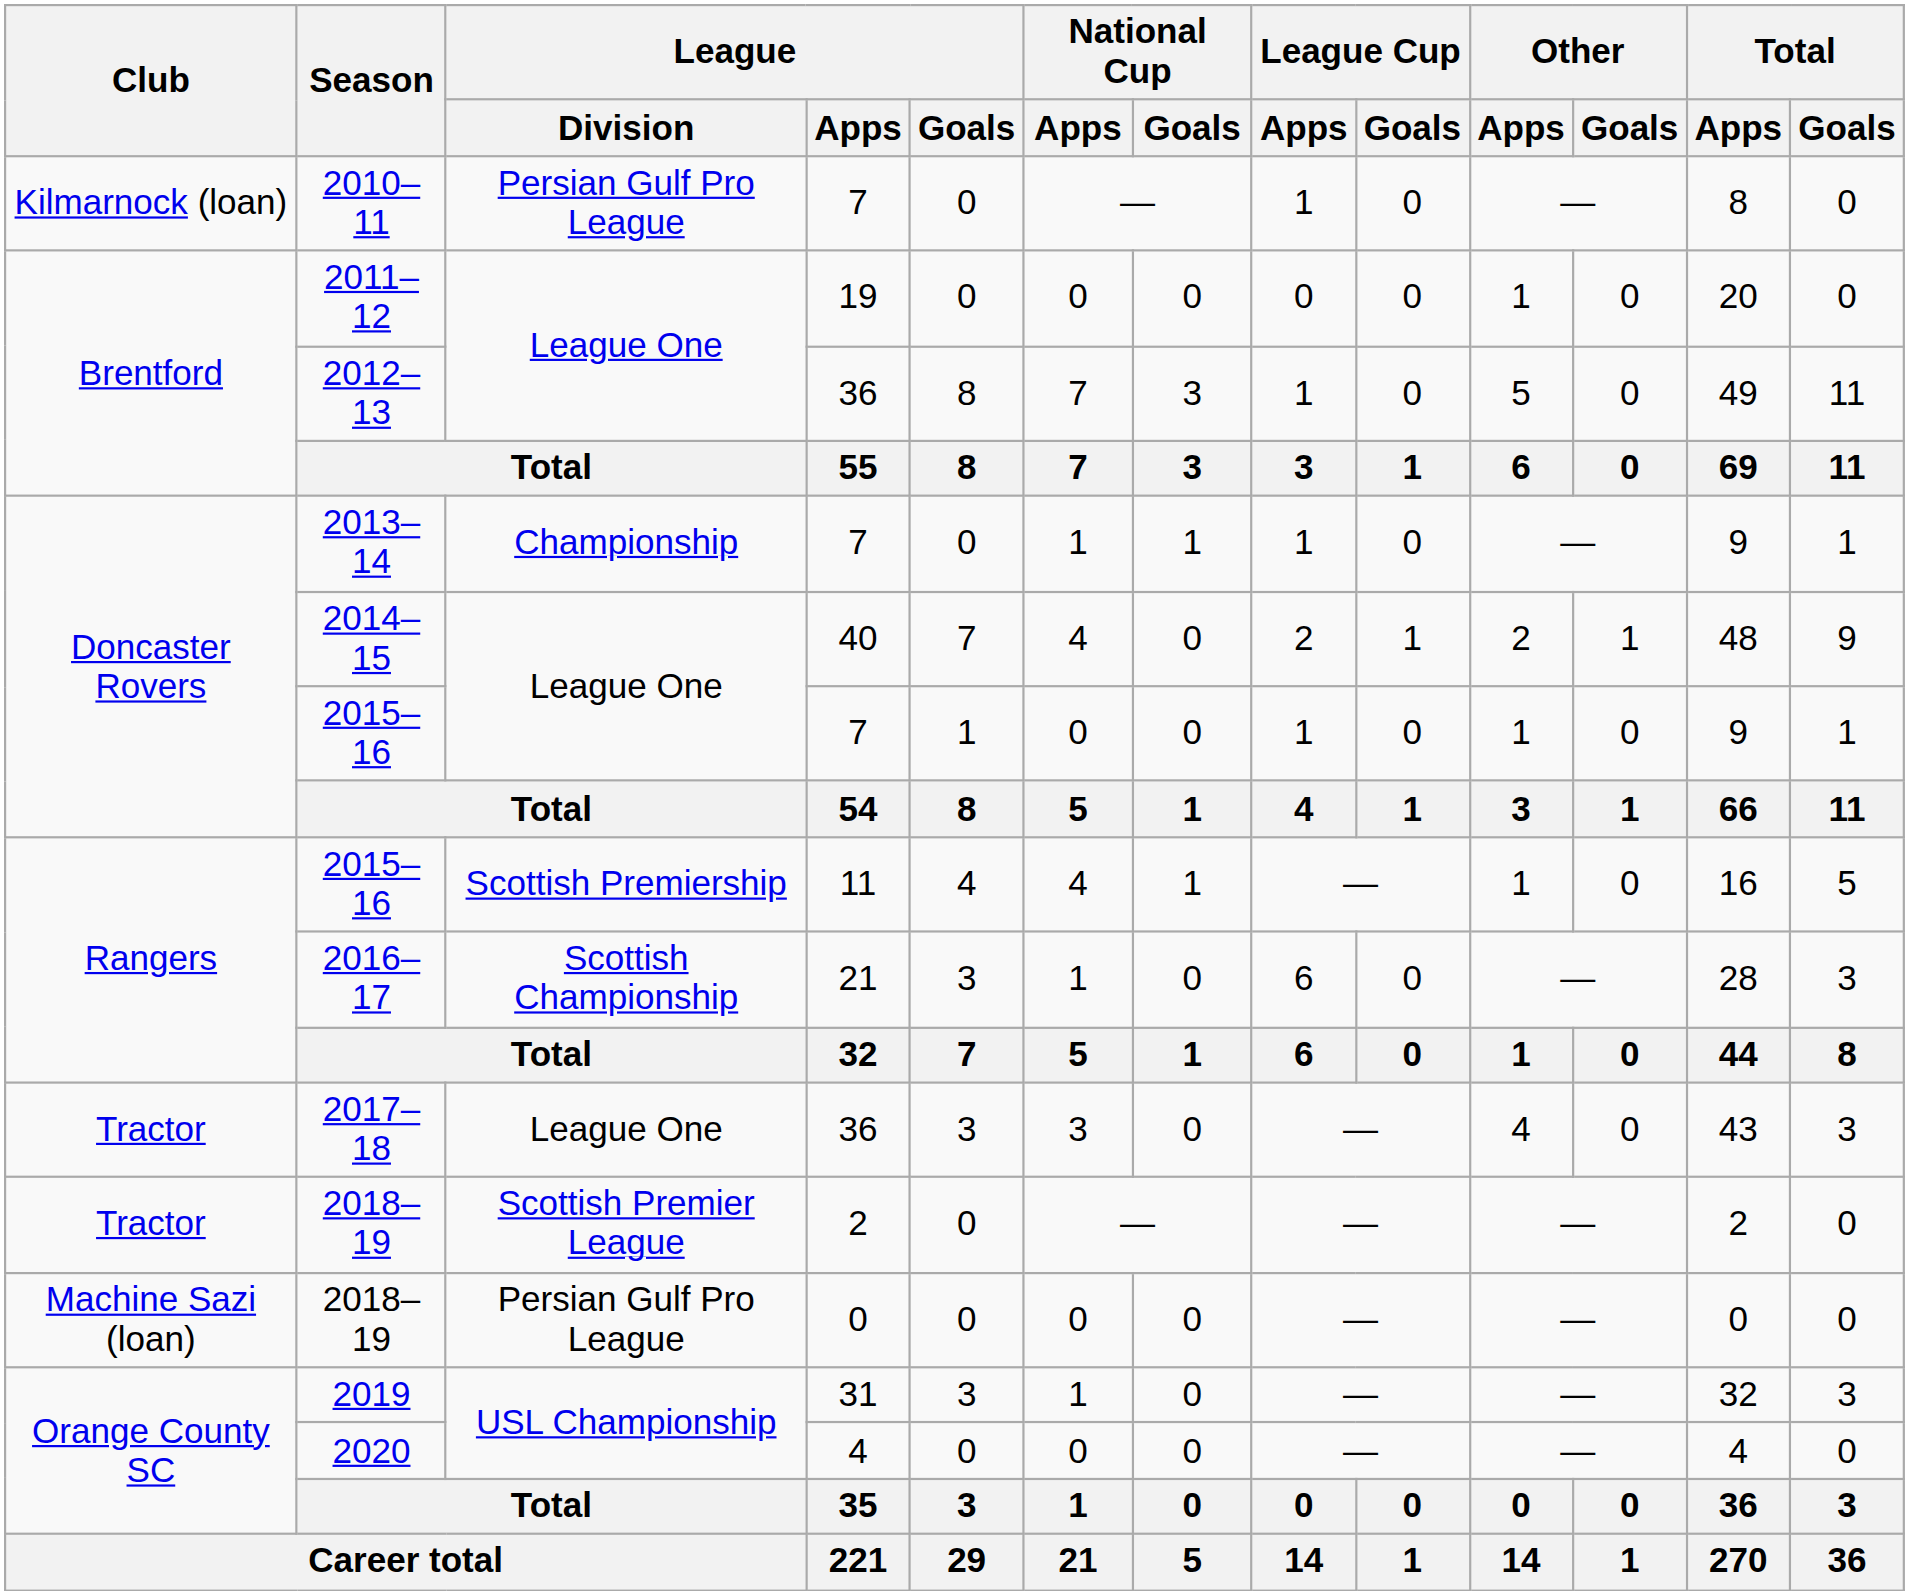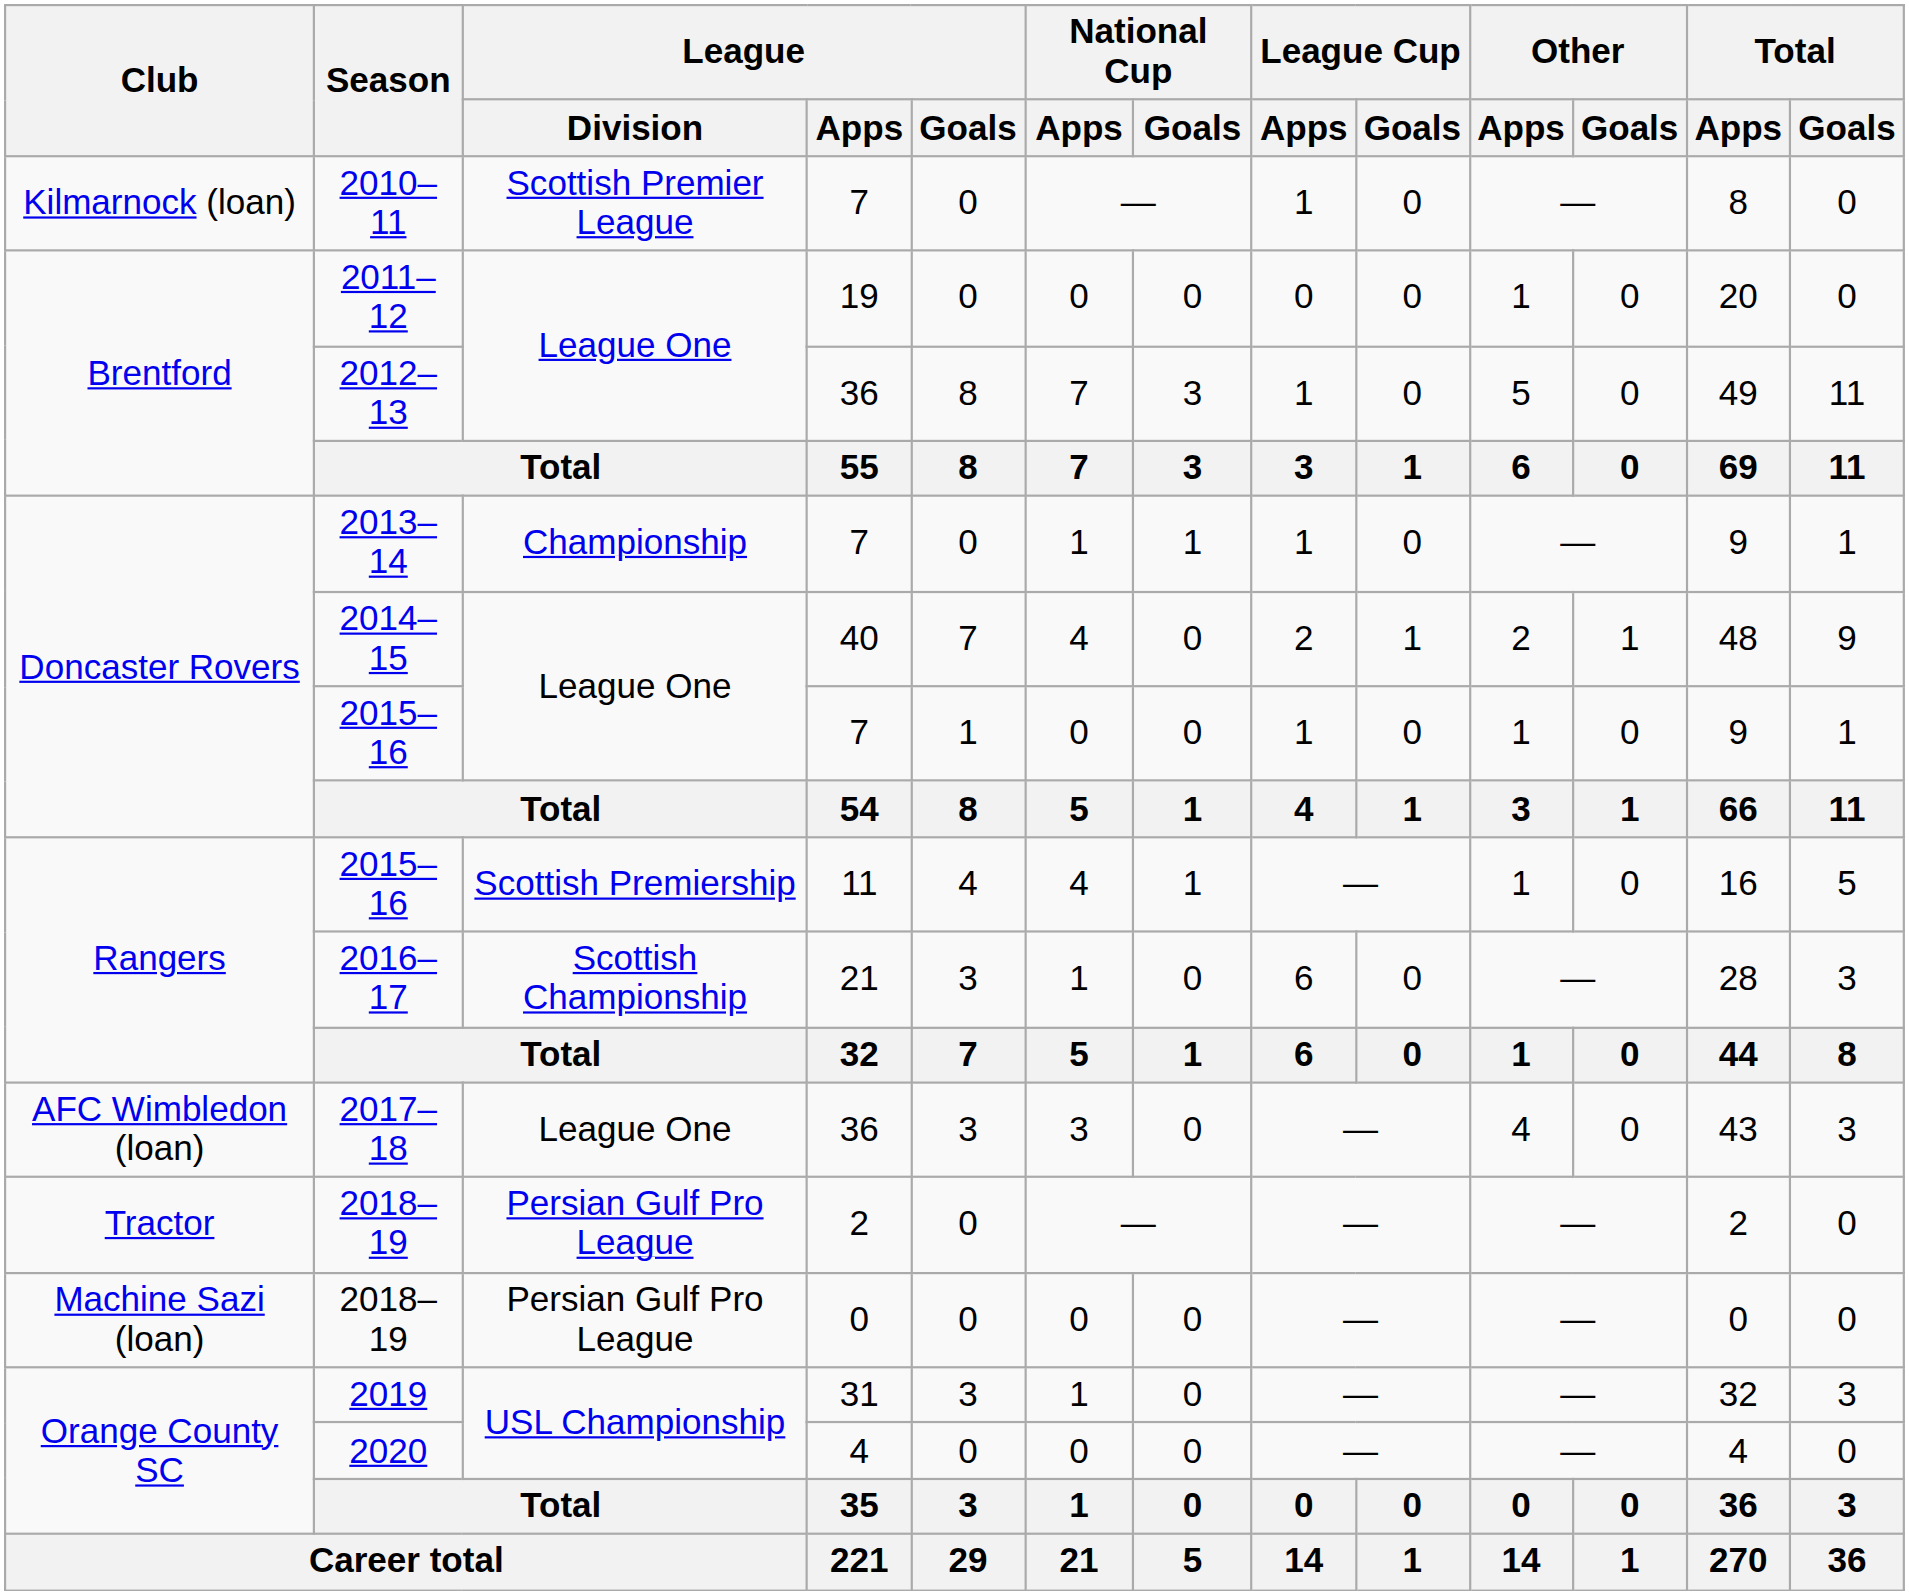2010–11 | League / Division: Persian Gulf Pro League -> Scottish Premier League
2017–18 | Club: Tractor -> AFC Wimbledon (loan)
2018–19 / 2 | League / Division: Scottish Premier League -> Persian Gulf Pro League
